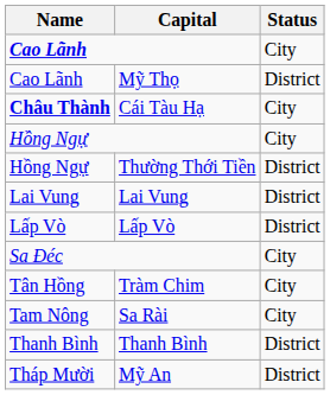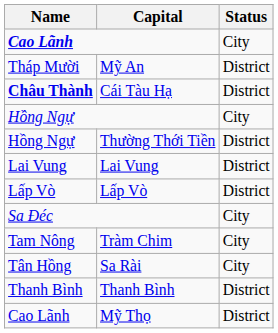rows swapped: Mỹ Thọ <-> Mỹ An
Cái Tàu Hạ | Status: City -> District
Tràm Chim | Name: Tân Hồng -> Tam Nông
Sa Rài | Name: Tam Nông -> Tân Hồng
